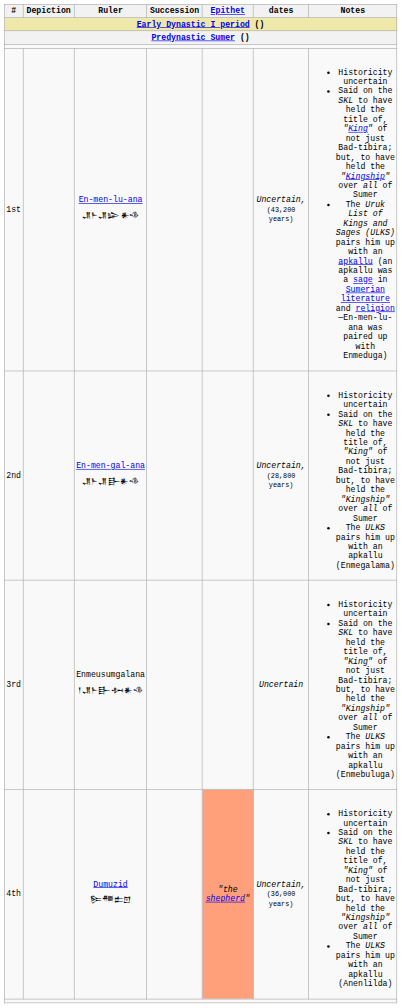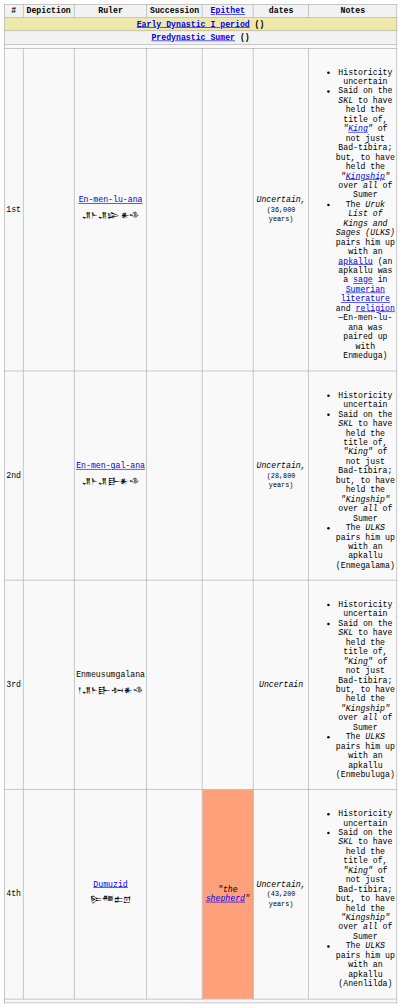1st | dates: Uncertain, (43,200 years) -> Uncertain, (36,000 years)
4th | dates: Uncertain, (36,000 years) -> Uncertain, (43,200 years)
